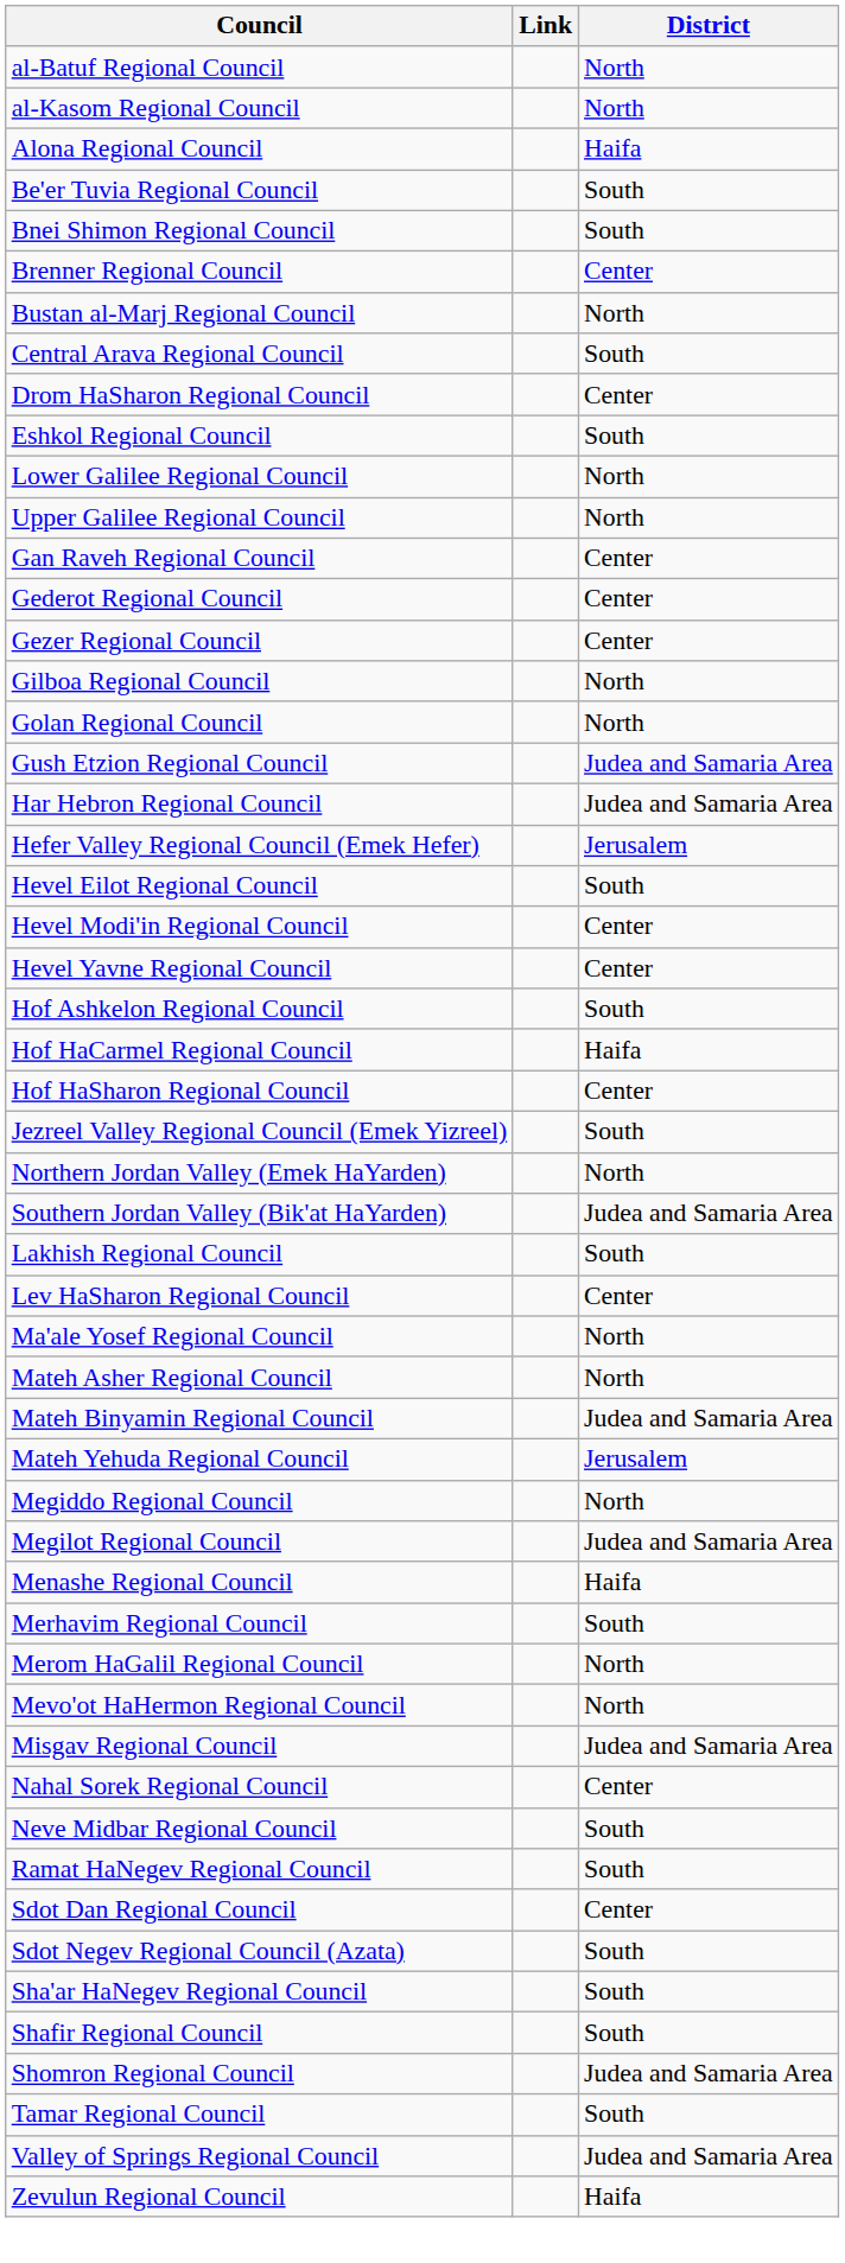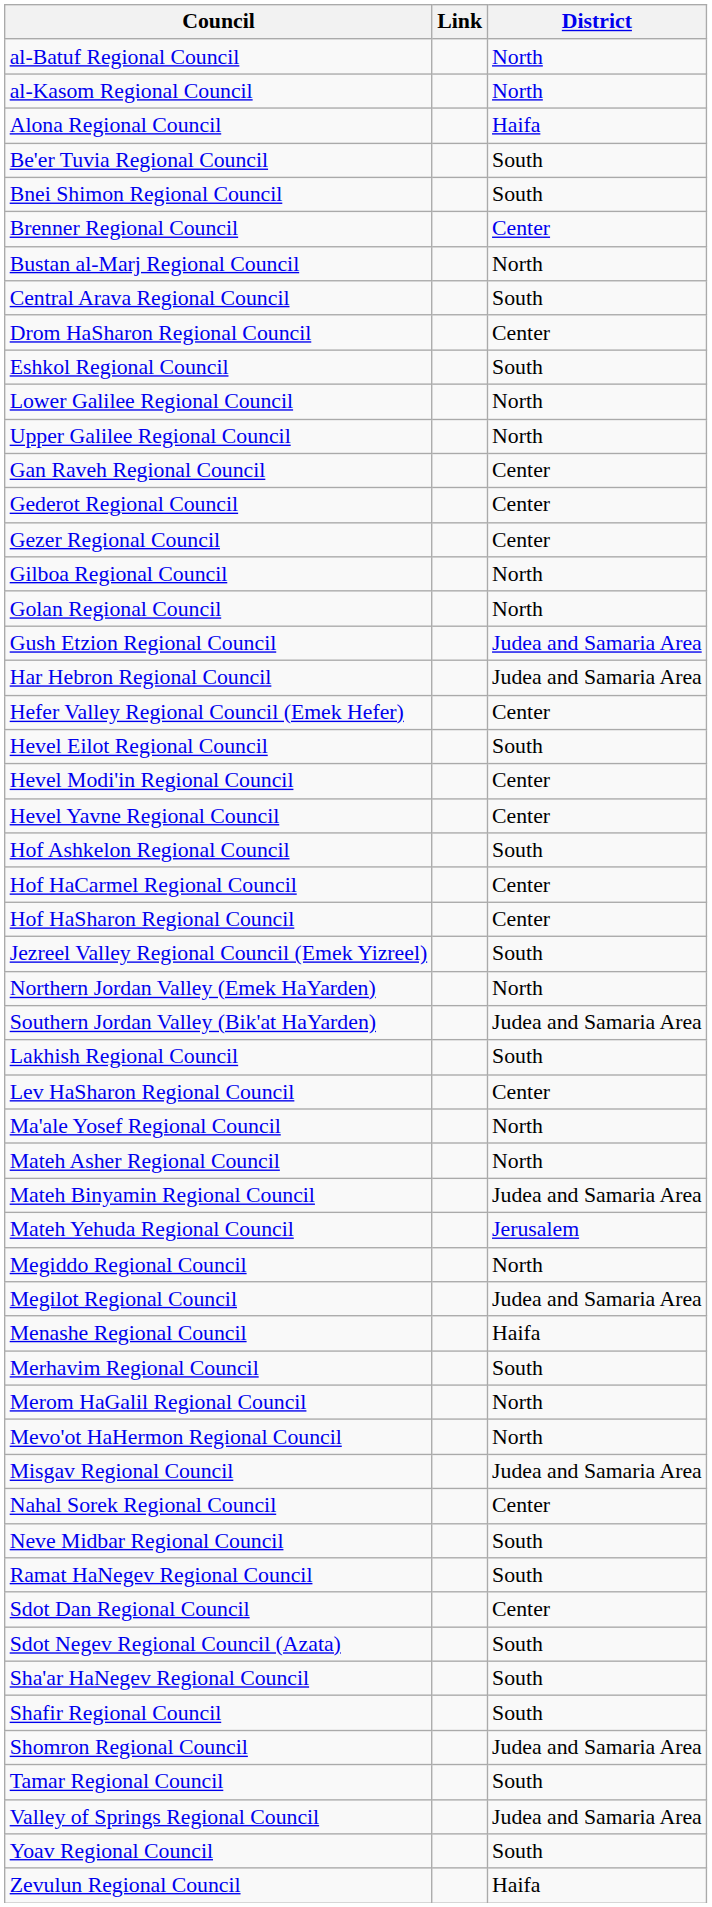Hefer Valley Regional Council (Emek Hefer) | District: Jerusalem -> Center
Hof HaCarmel Regional Council | District: Haifa -> Center
+ row: Yoav Regional Council | South
